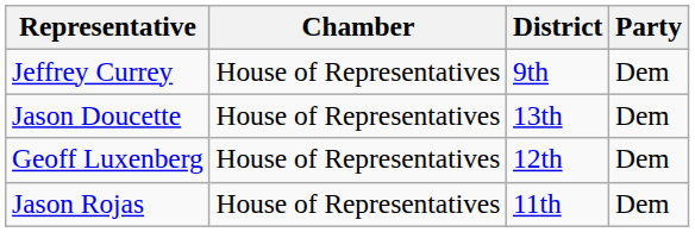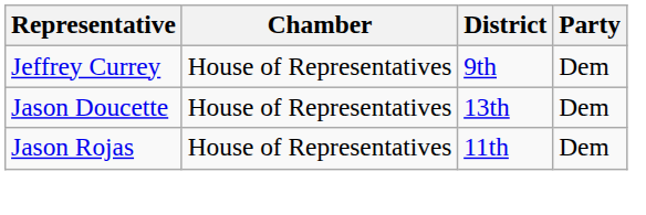- row: Geoff Luxenberg | House of Representatives | 12th | Dem
